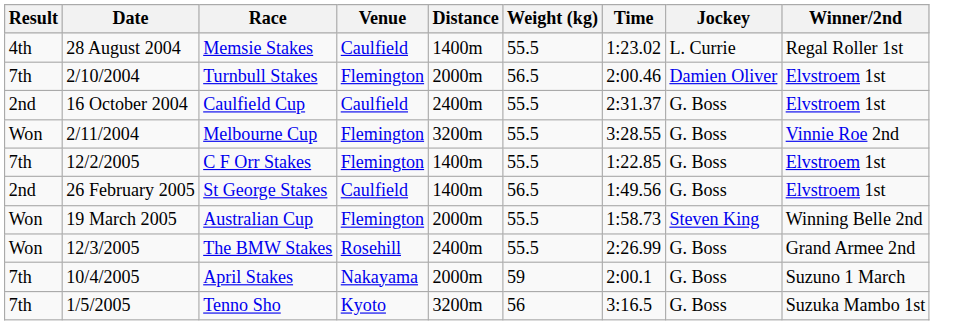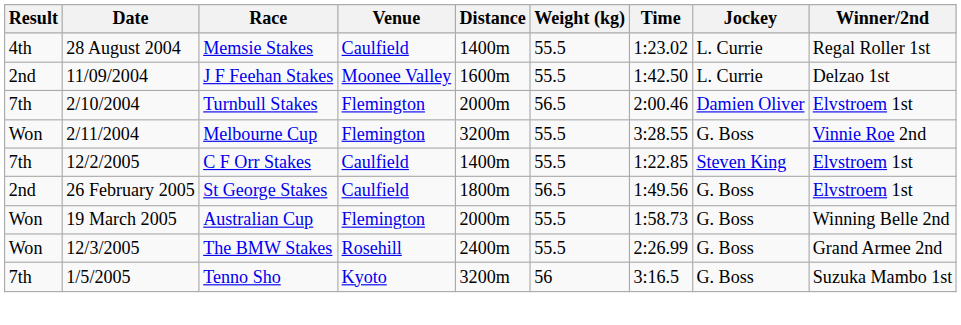+ row: 2nd | 11/09/2004 | J F Feehan Stakes | Moonee Valley | 1600m | 55.5 | 1:42.50 | L. Currie | Delzao 1st
- row: 2nd | 16 October 2004 | Caulfield Cup | Caulfield | 2400m | 55.5 | 2:31.37 | G. Boss | Elvstroem 1st
C F Orr Stakes | Venue: Flemington -> Caulfield
C F Orr Stakes | Jockey: G. Boss -> Steven King
St George Stakes | Distance: 1400m -> 1800m
Australian Cup | Jockey: Steven King -> G. Boss
- row: 7th | 10/4/2005 | April Stakes | Nakayama | 2000m | 59 | 2:00.1 | G. Boss | Suzuno 1 March
